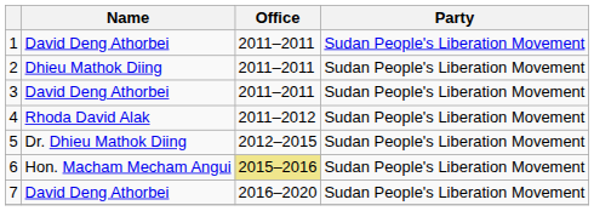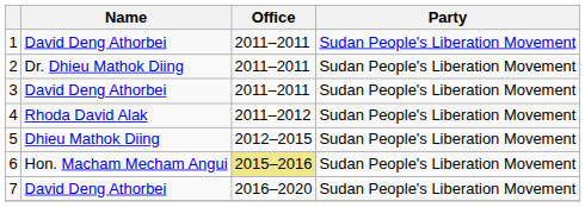2 | Name: Dhieu Mathok Diing -> Dr. Dhieu Mathok Diing
5 | Name: Dr. Dhieu Mathok Diing -> Dhieu Mathok Diing
